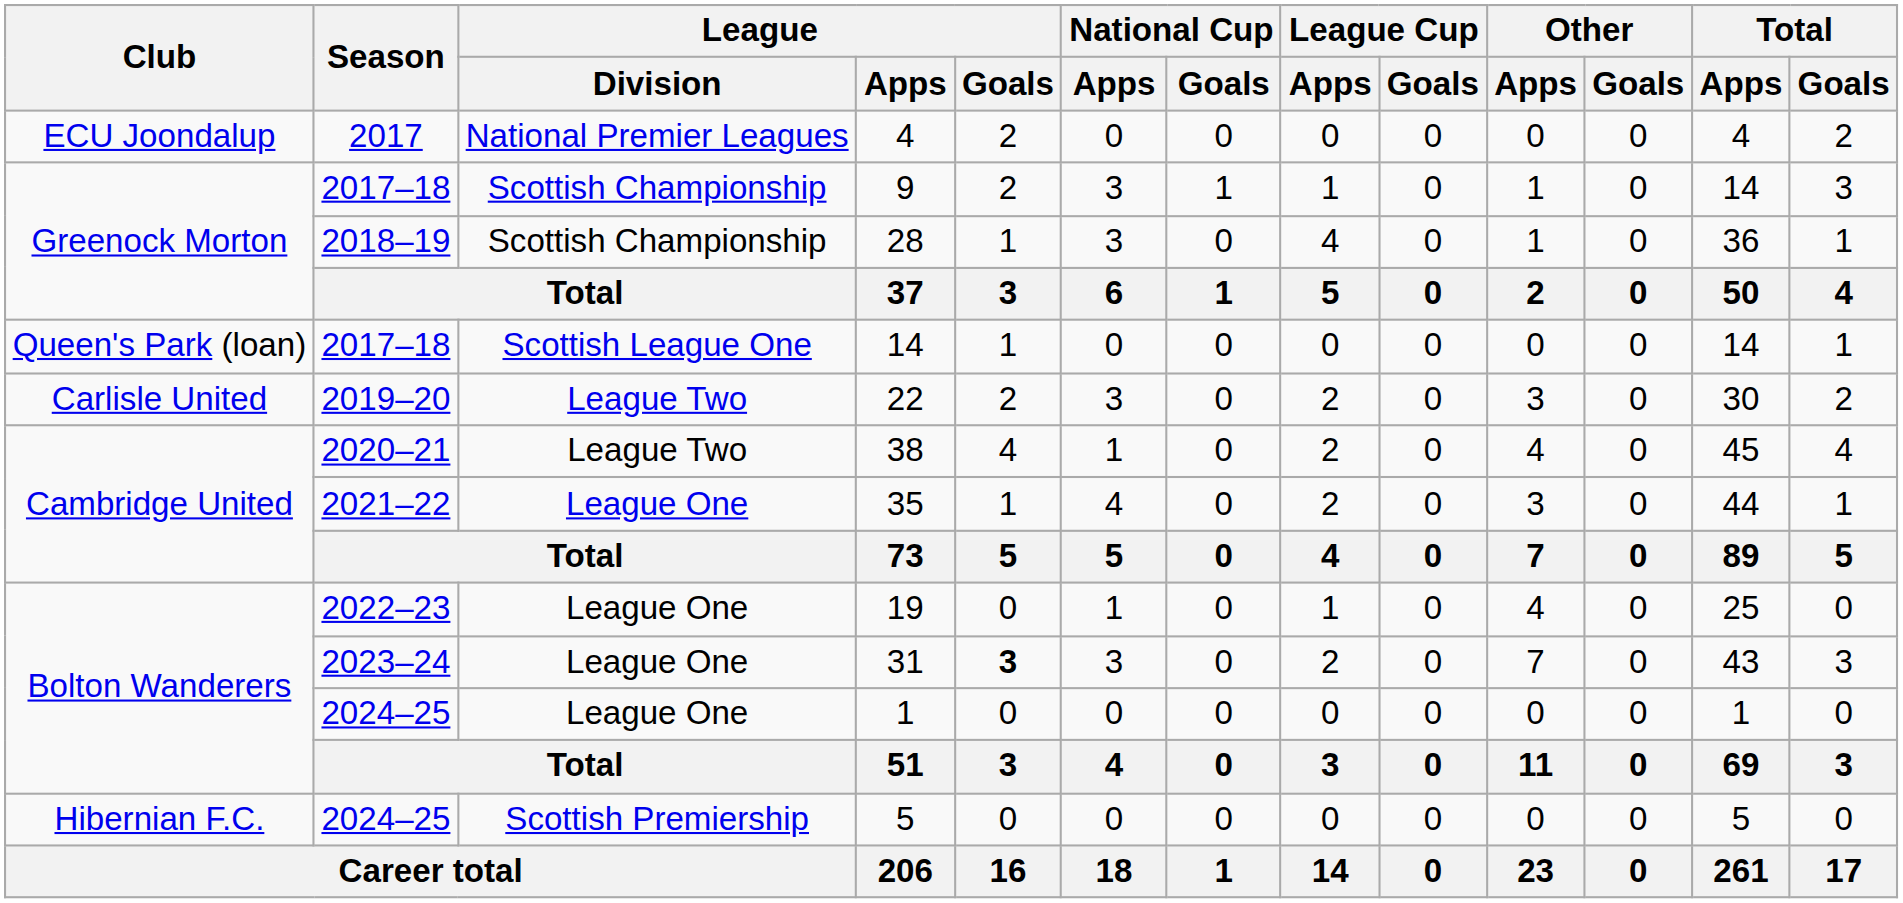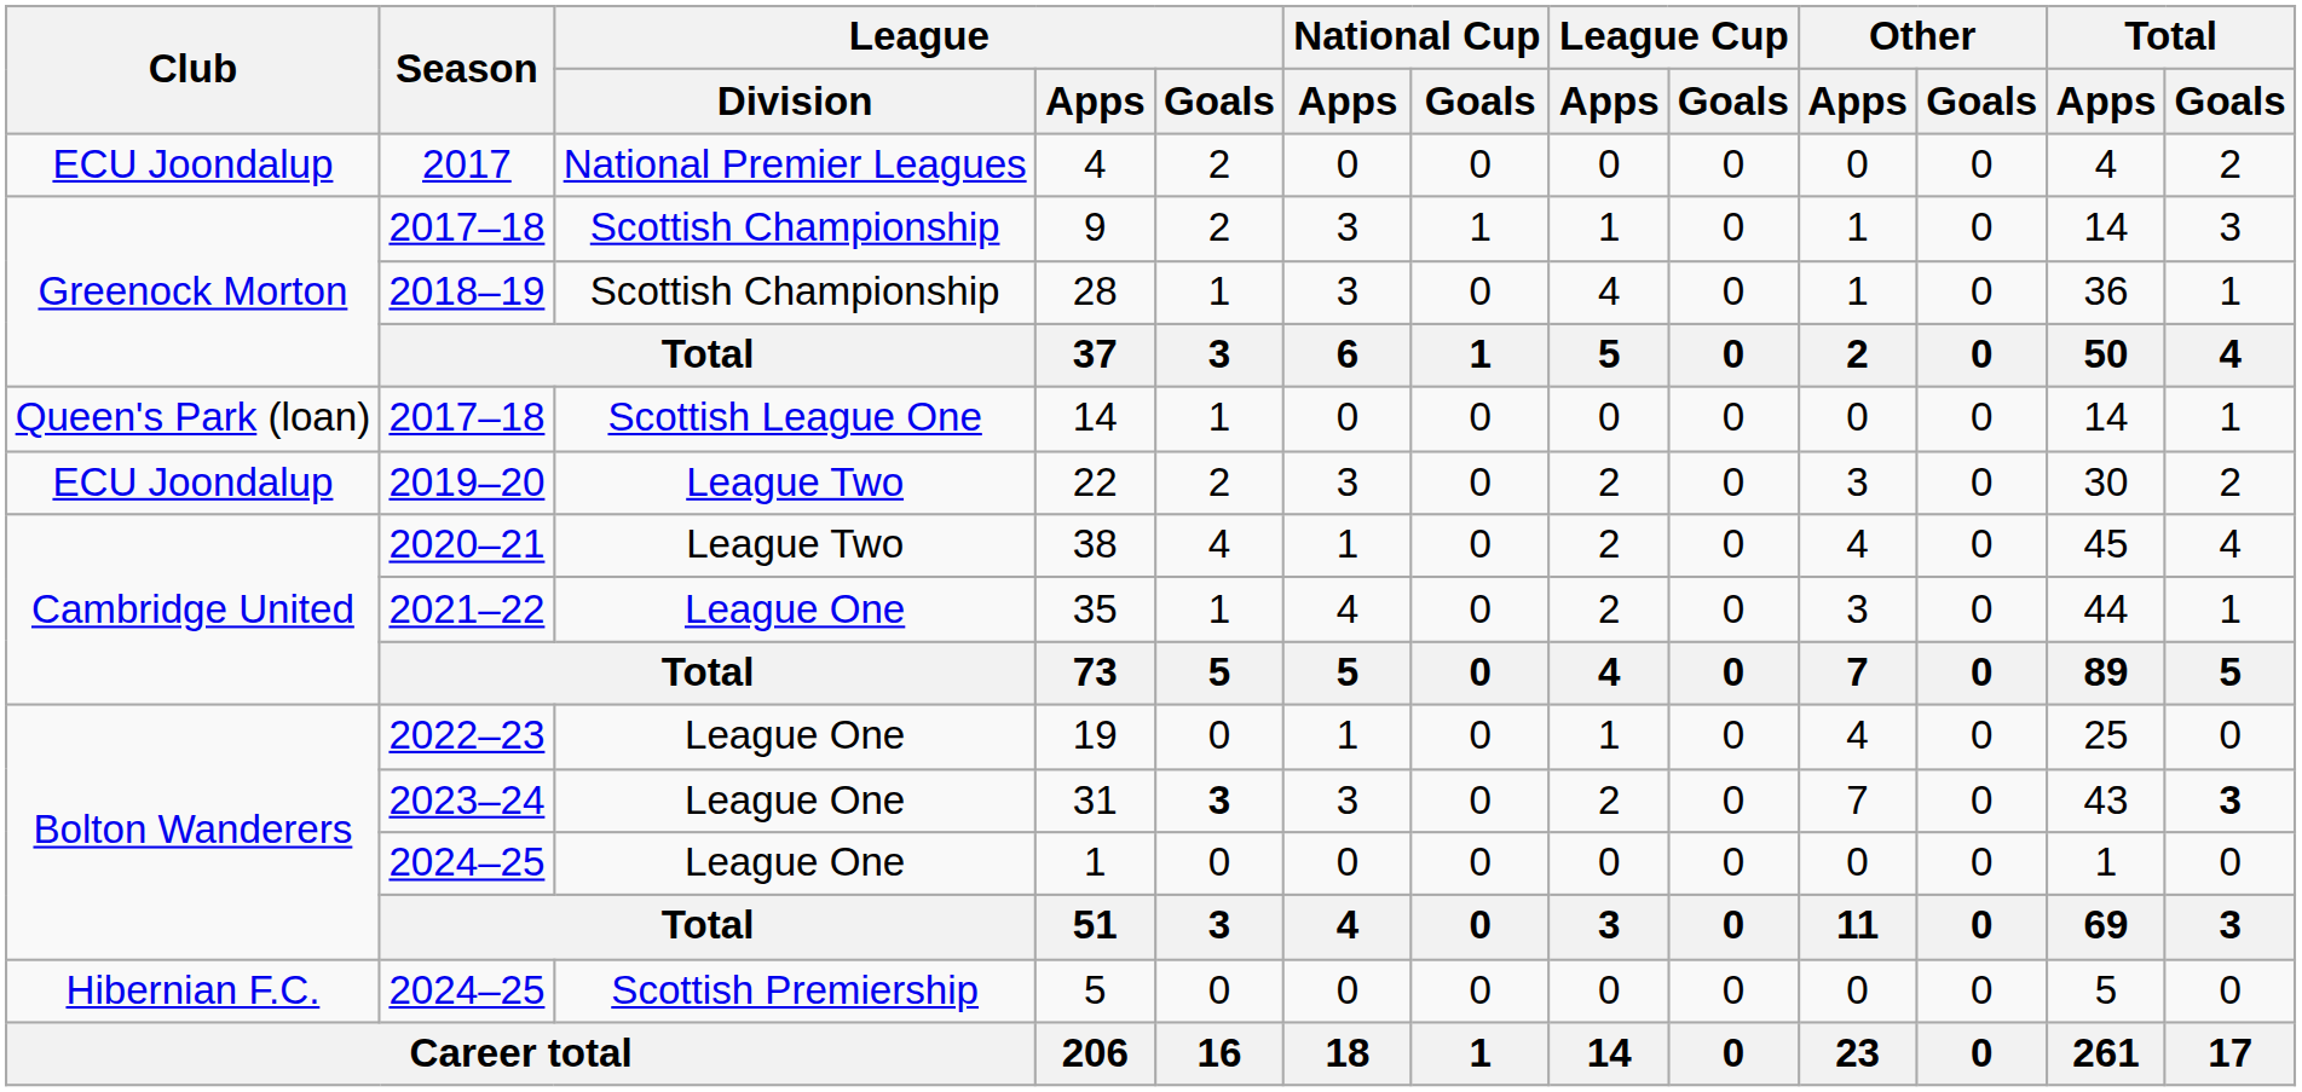22 | Club: Carlisle United -> ECU Joondalup
31 | Total / Goals: normal -> bold
